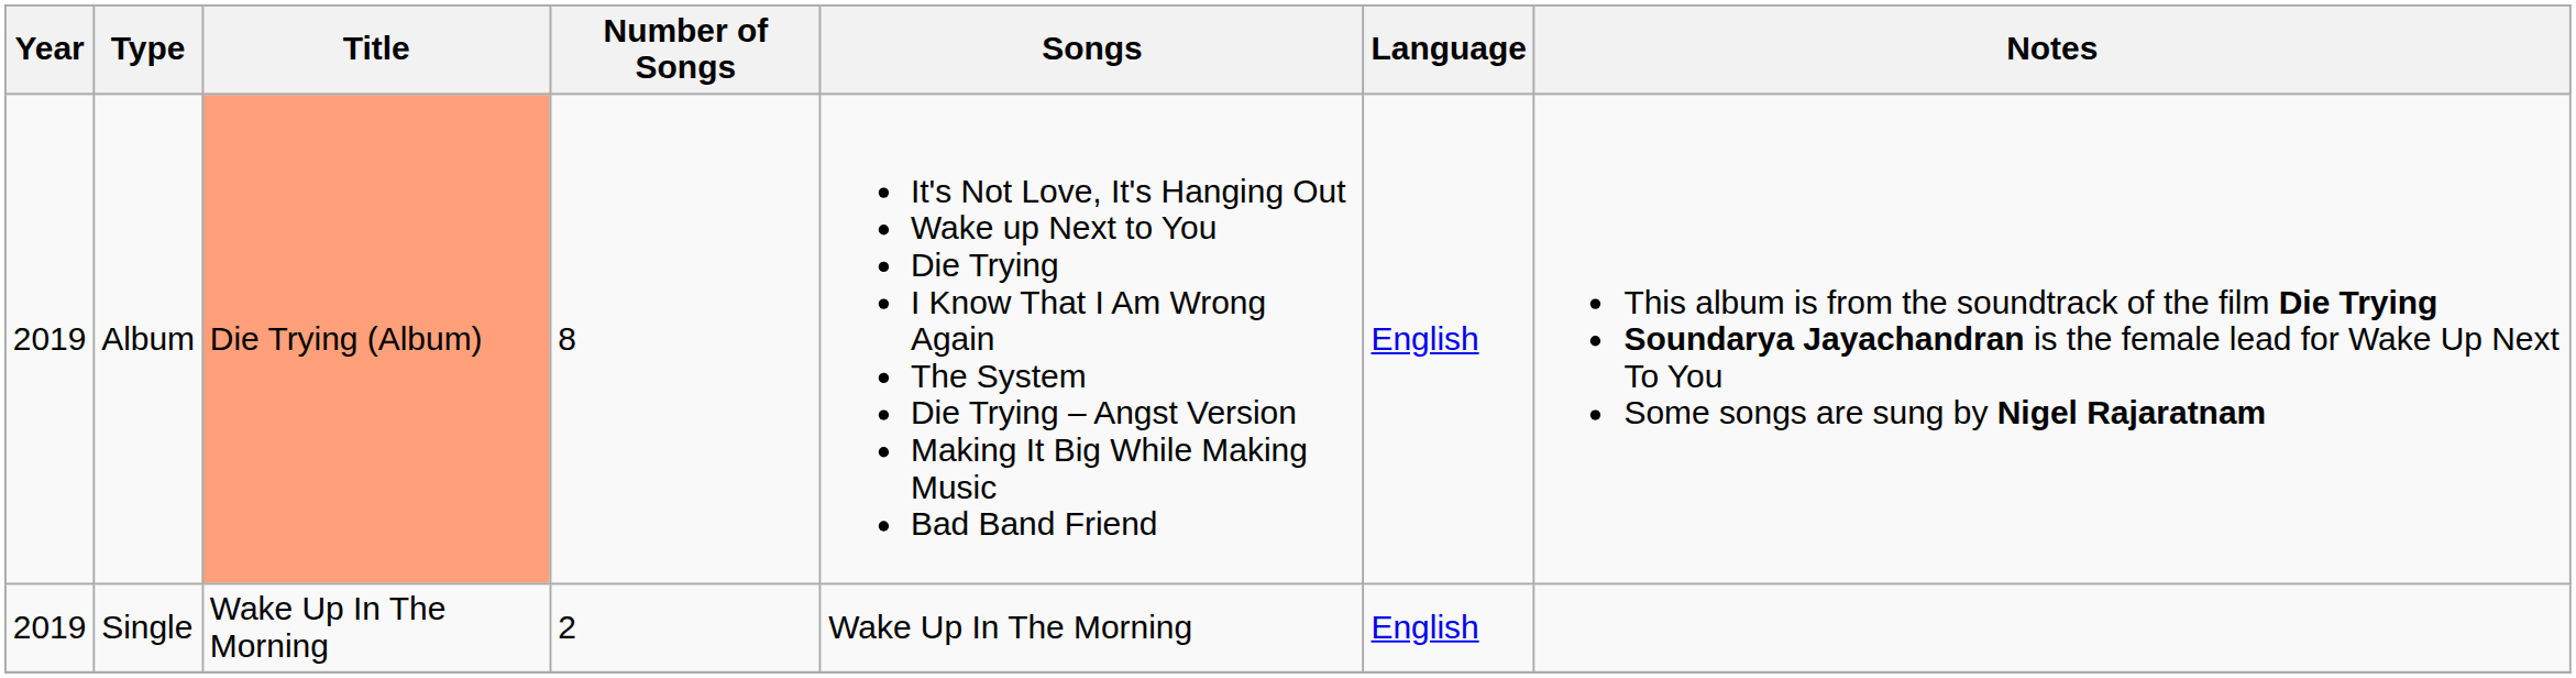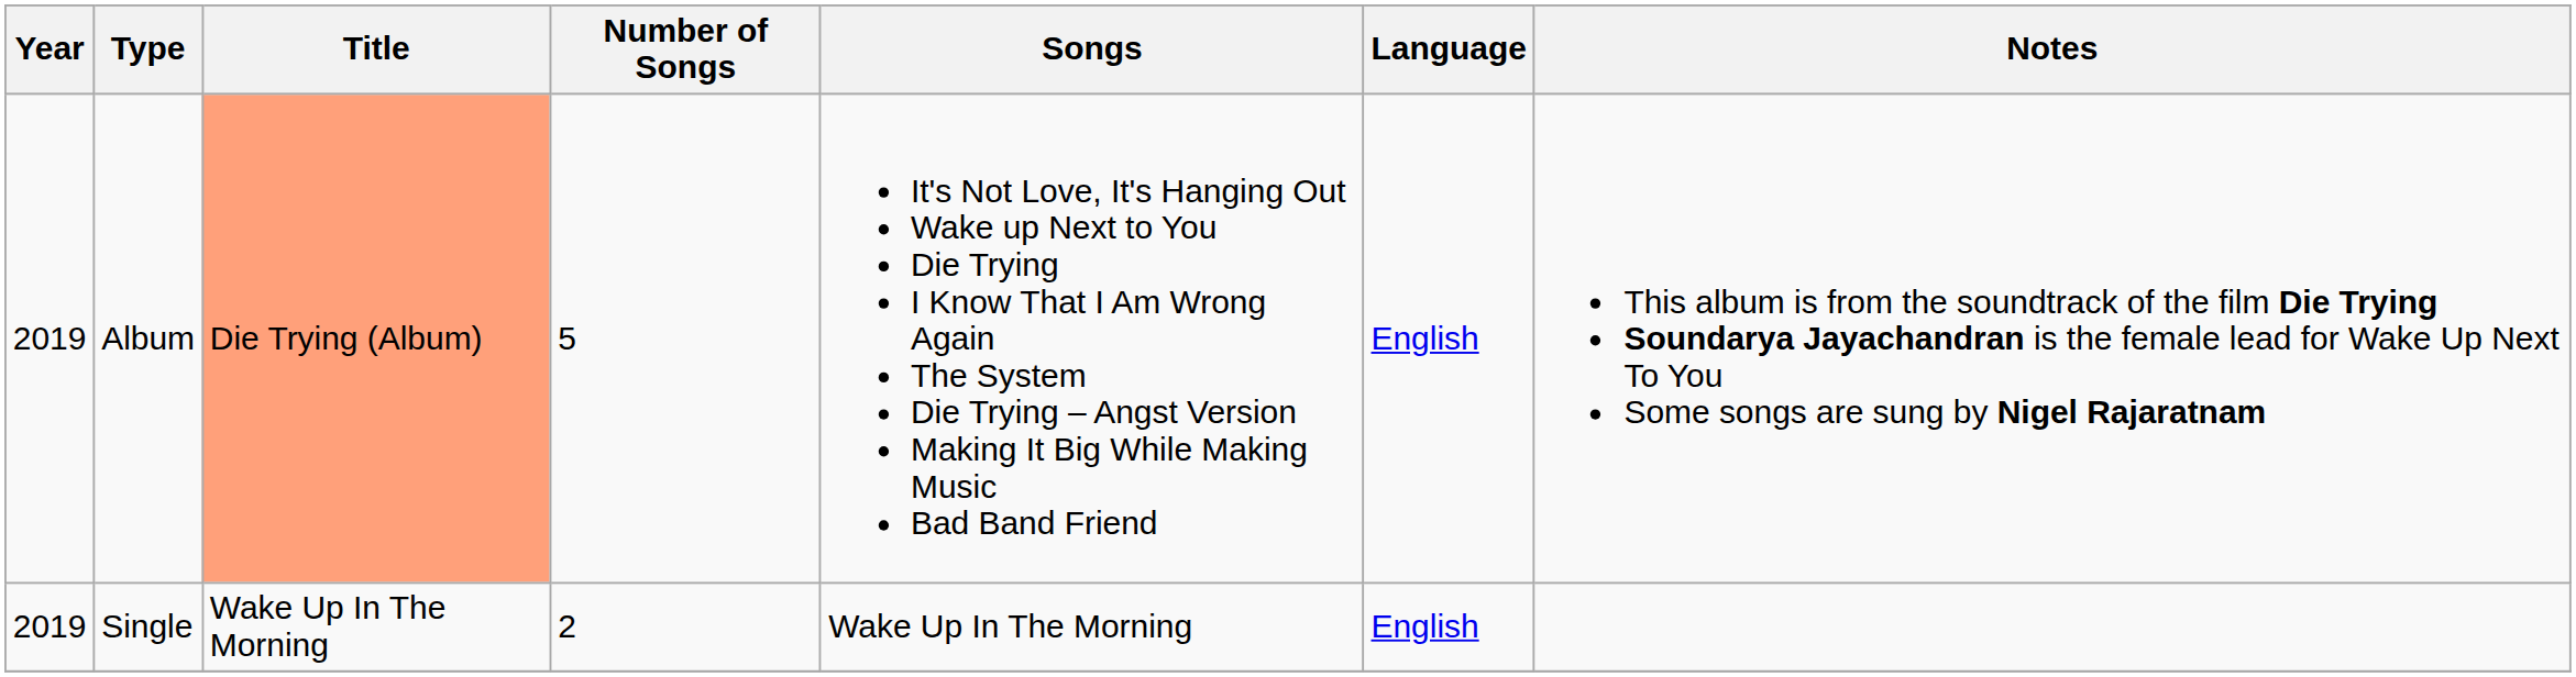Album | Number of Songs: 8 -> 5
